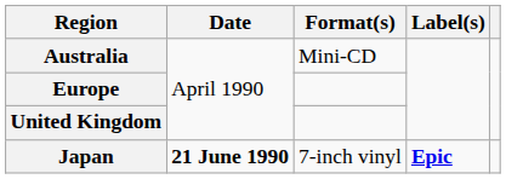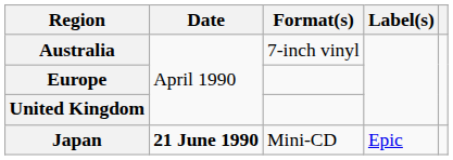Australia | Format(s): Mini-CD -> 7-inch vinyl
Japan | Format(s): 7-inch vinyl -> Mini-CD
Japan | Label(s): bold -> normal
